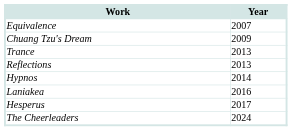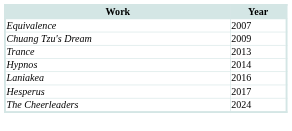- row: Reflections | 2013
